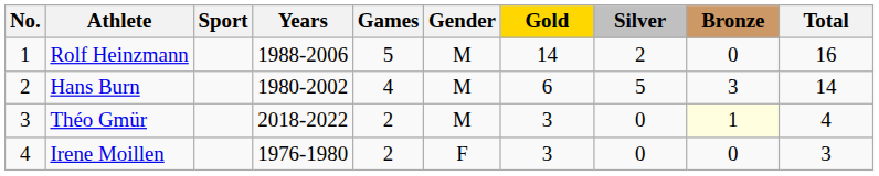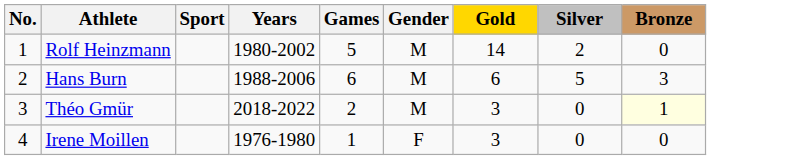- column: Total | 16 | 14 | 4 | 3
Rolf Heinzmann | Years: 1988-2006 -> 1980-2002
Hans Burn | Years: 1980-2002 -> 1988-2006
Hans Burn | Games: 4 -> 6
Irene Moillen | Games: 2 -> 1
